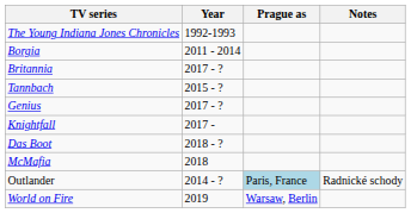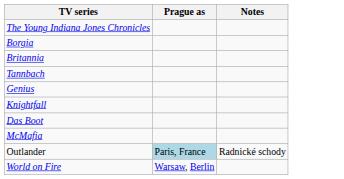- column: Year | 1992-1993 | 2011 - 2014 | 2017 - ? | 2015 - ? | 2017 - ? | 2017 - | 2018 - ? | 2018 | 2014 - ? | 2019
